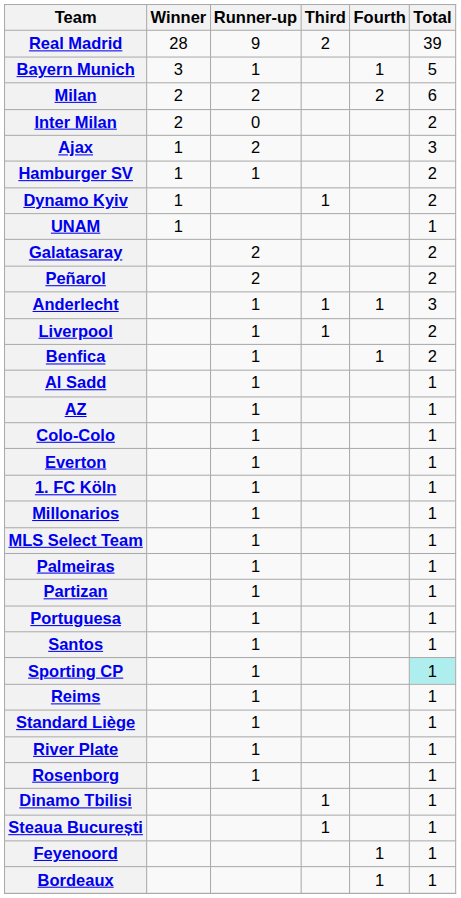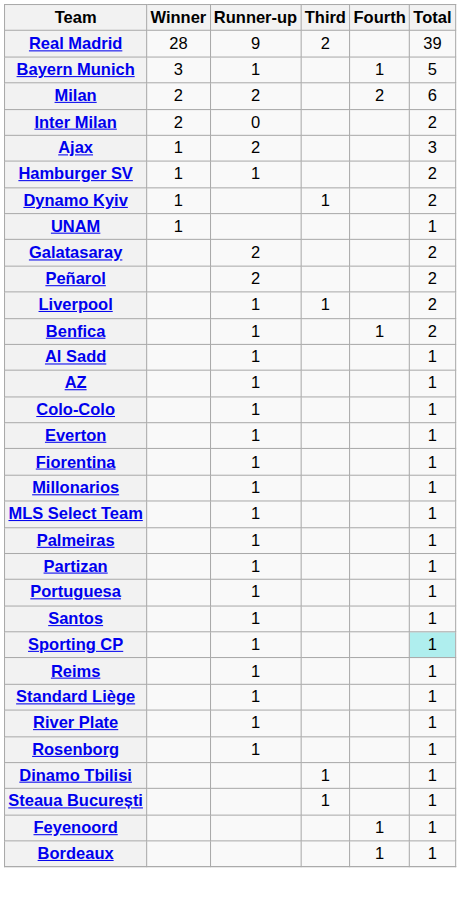- row: Anderlecht | 1 | 1 | 1 | 3
+ row: Fiorentina | 1 | 1
- row: 1. FC Köln | 1 | 1
